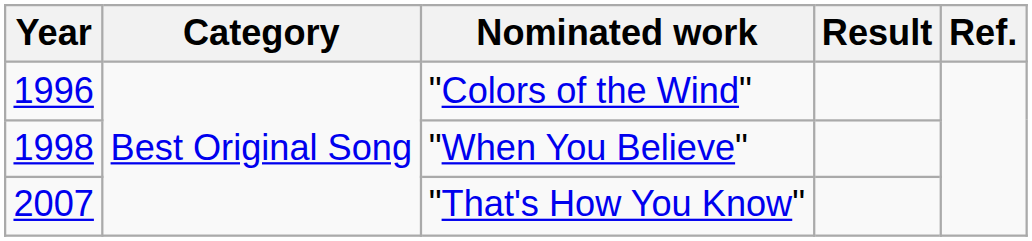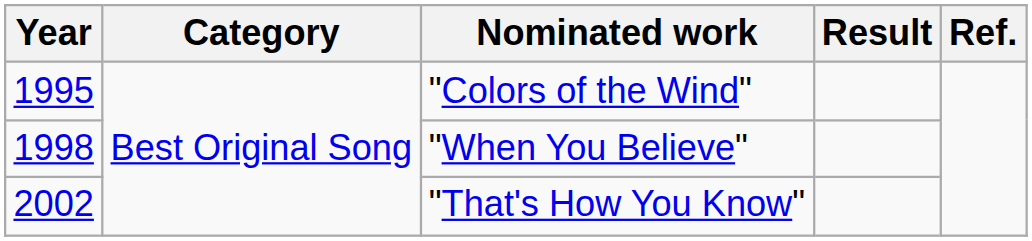"Colors of the Wind" | Year: 1996 -> 1995
"That's How You Know" | Year: 2007 -> 2002
